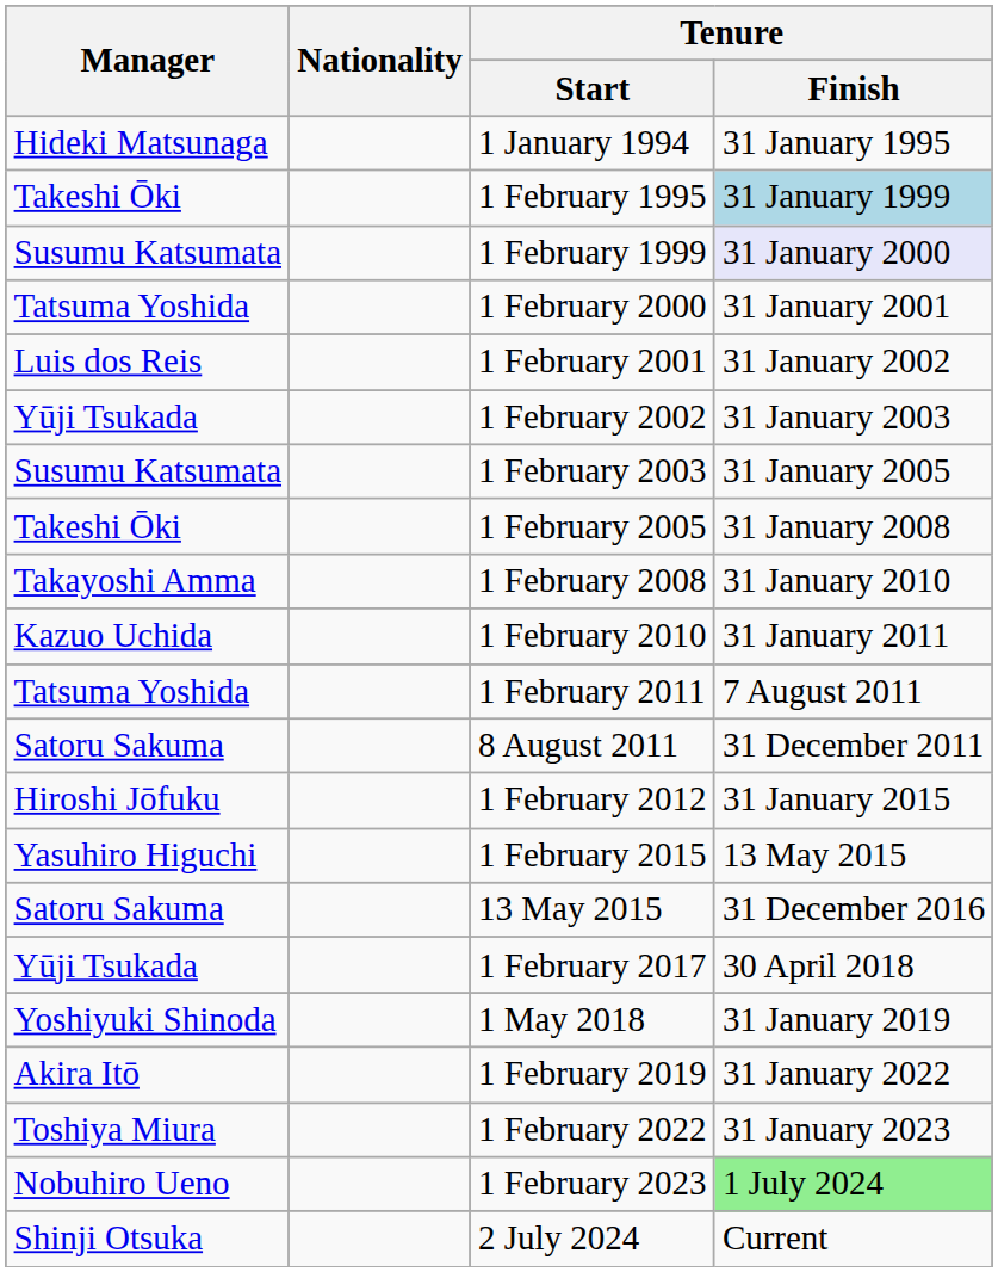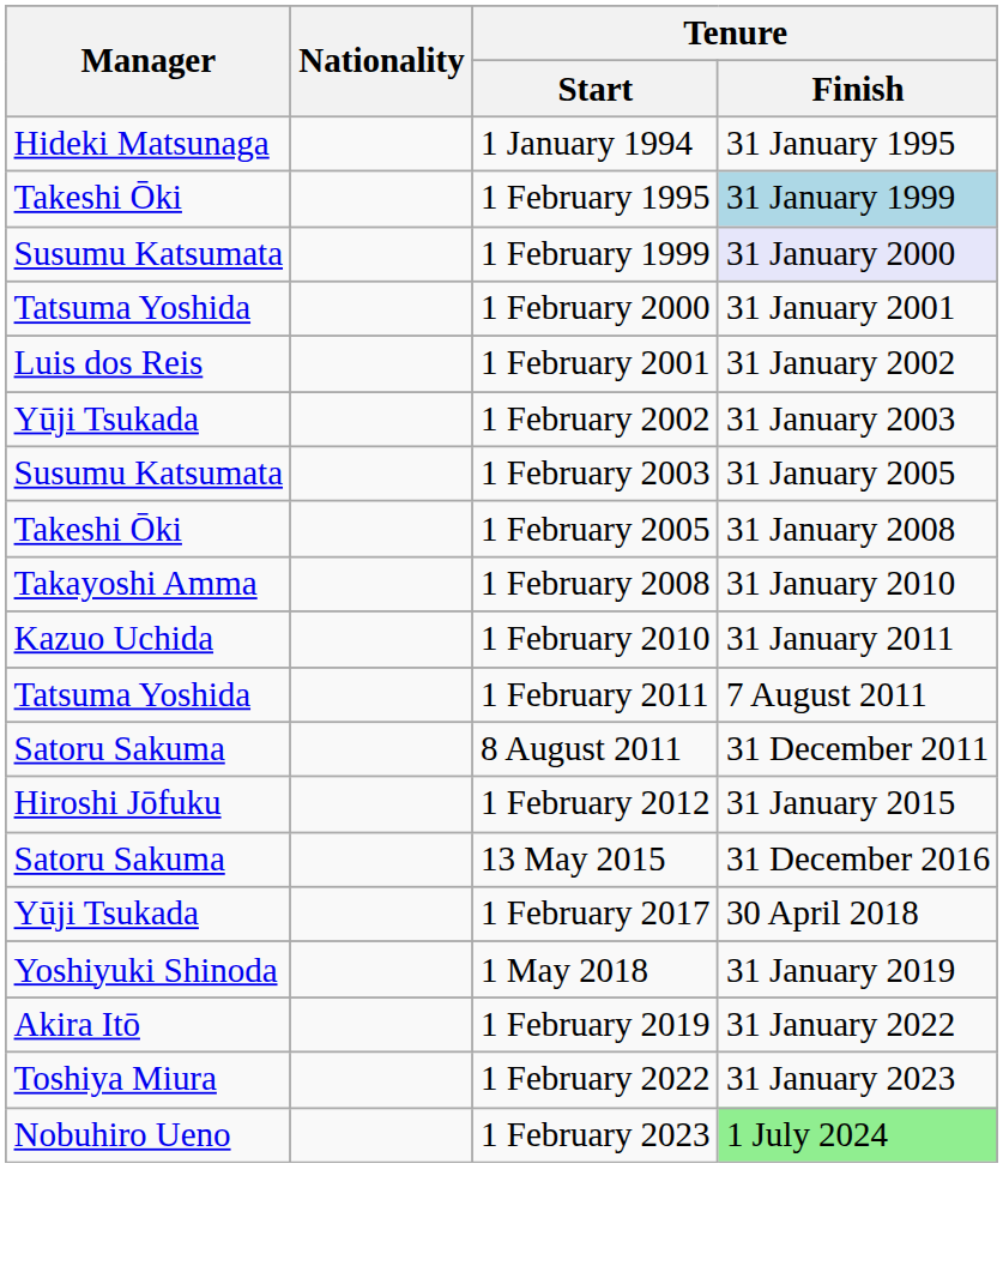- row: Yasuhiro Higuchi | 1 February 2015 | 13 May 2015
- row: Shinji Otsuka | 2 July 2024 | Current
